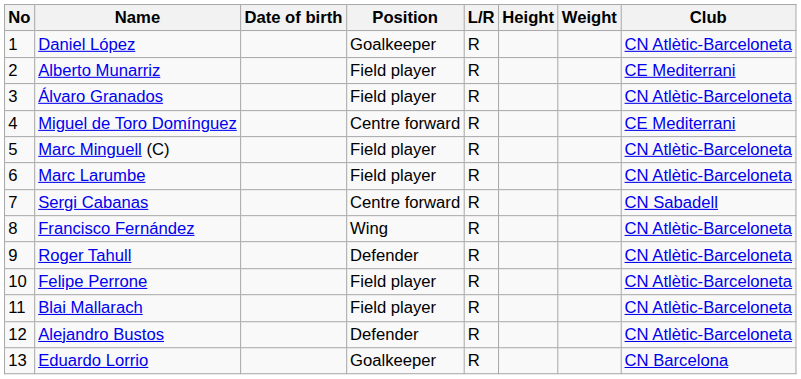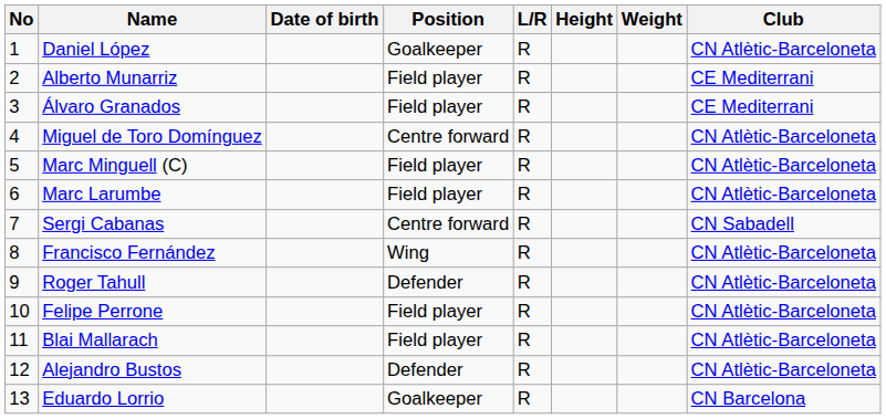Álvaro Granados | Club: CN Atlètic-Barceloneta -> CE Mediterrani
Miguel de Toro Domínguez | Club: CE Mediterrani -> CN Atlètic-Barceloneta
